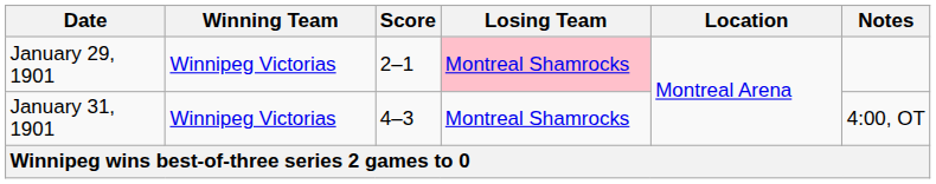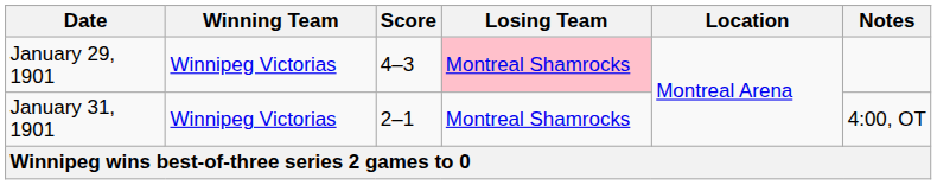January 29, 1901 | Score: 2–1 -> 4–3
January 31, 1901 | Score: 4–3 -> 2–1
